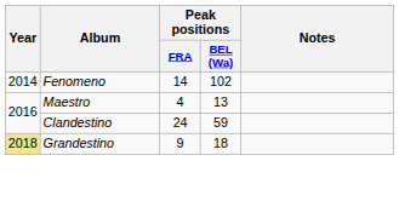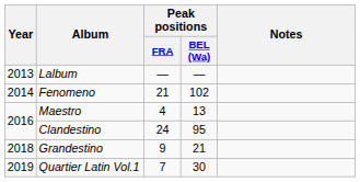+ row: 2013 | Lalbum | — | —
Fenomeno | Peak positions / FRA: 14 -> 21
Clandestino | Peak positions / BEL (Wa): 59 -> 95
Grandestino | Year: khaki background -> no background
Grandestino | Peak positions / BEL (Wa): 18 -> 21
+ row: 2019 | Quartier Latin Vol.1 | 7 | 30
